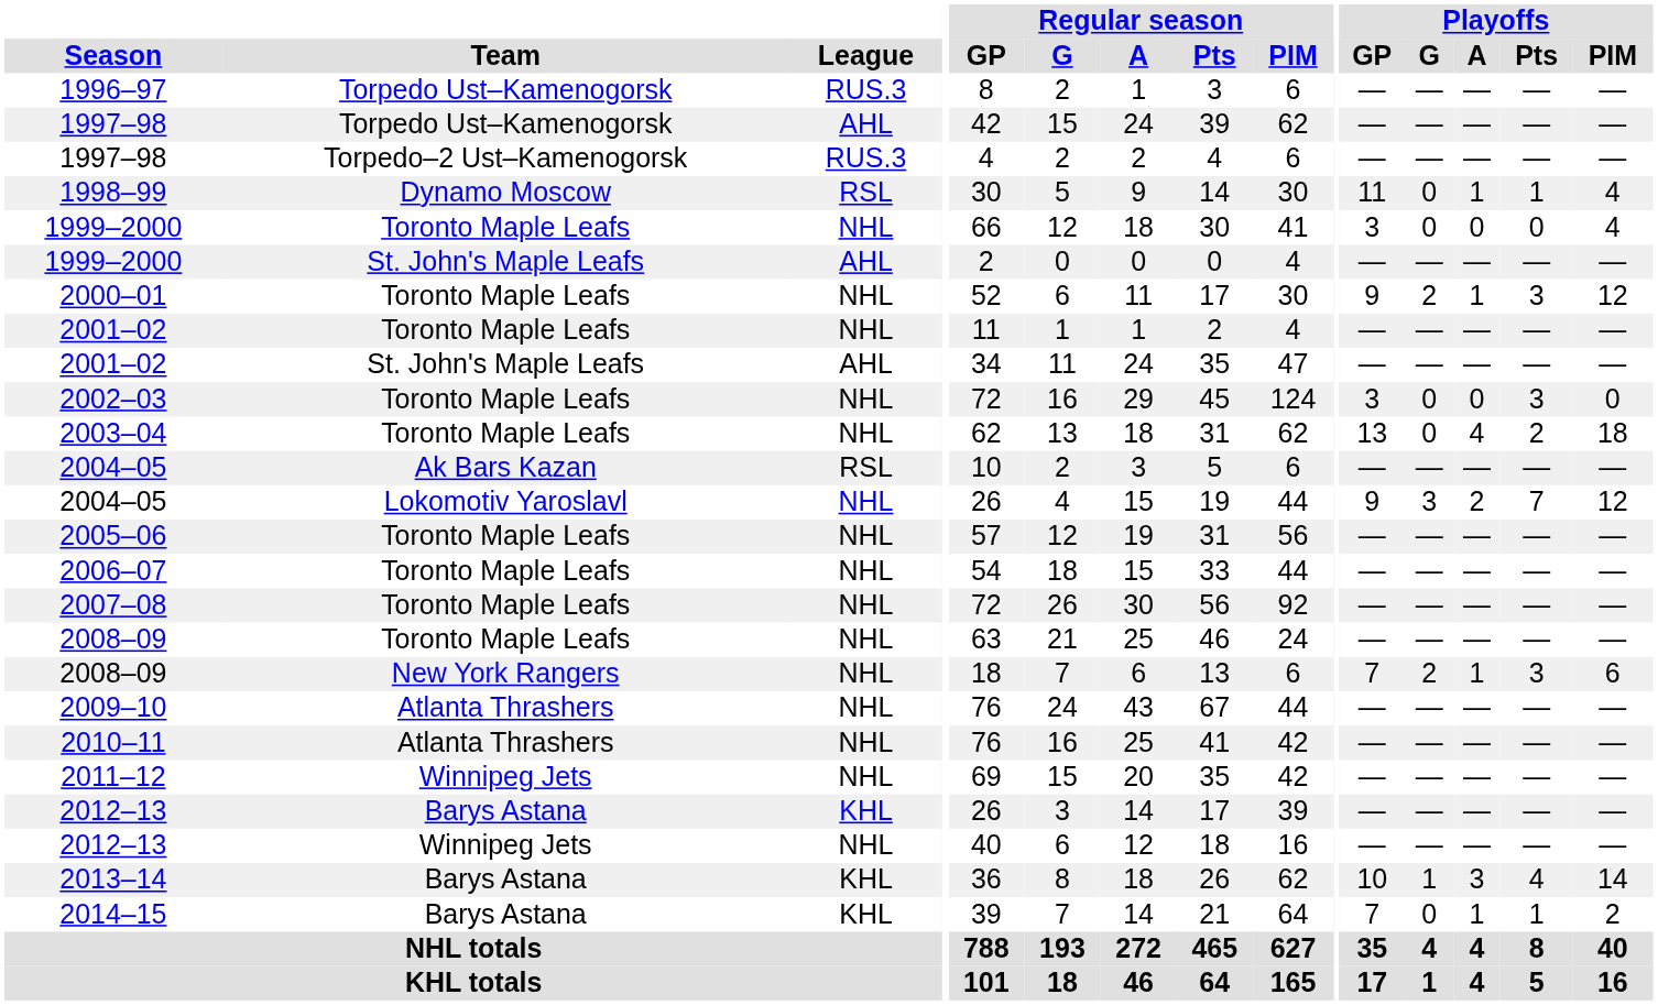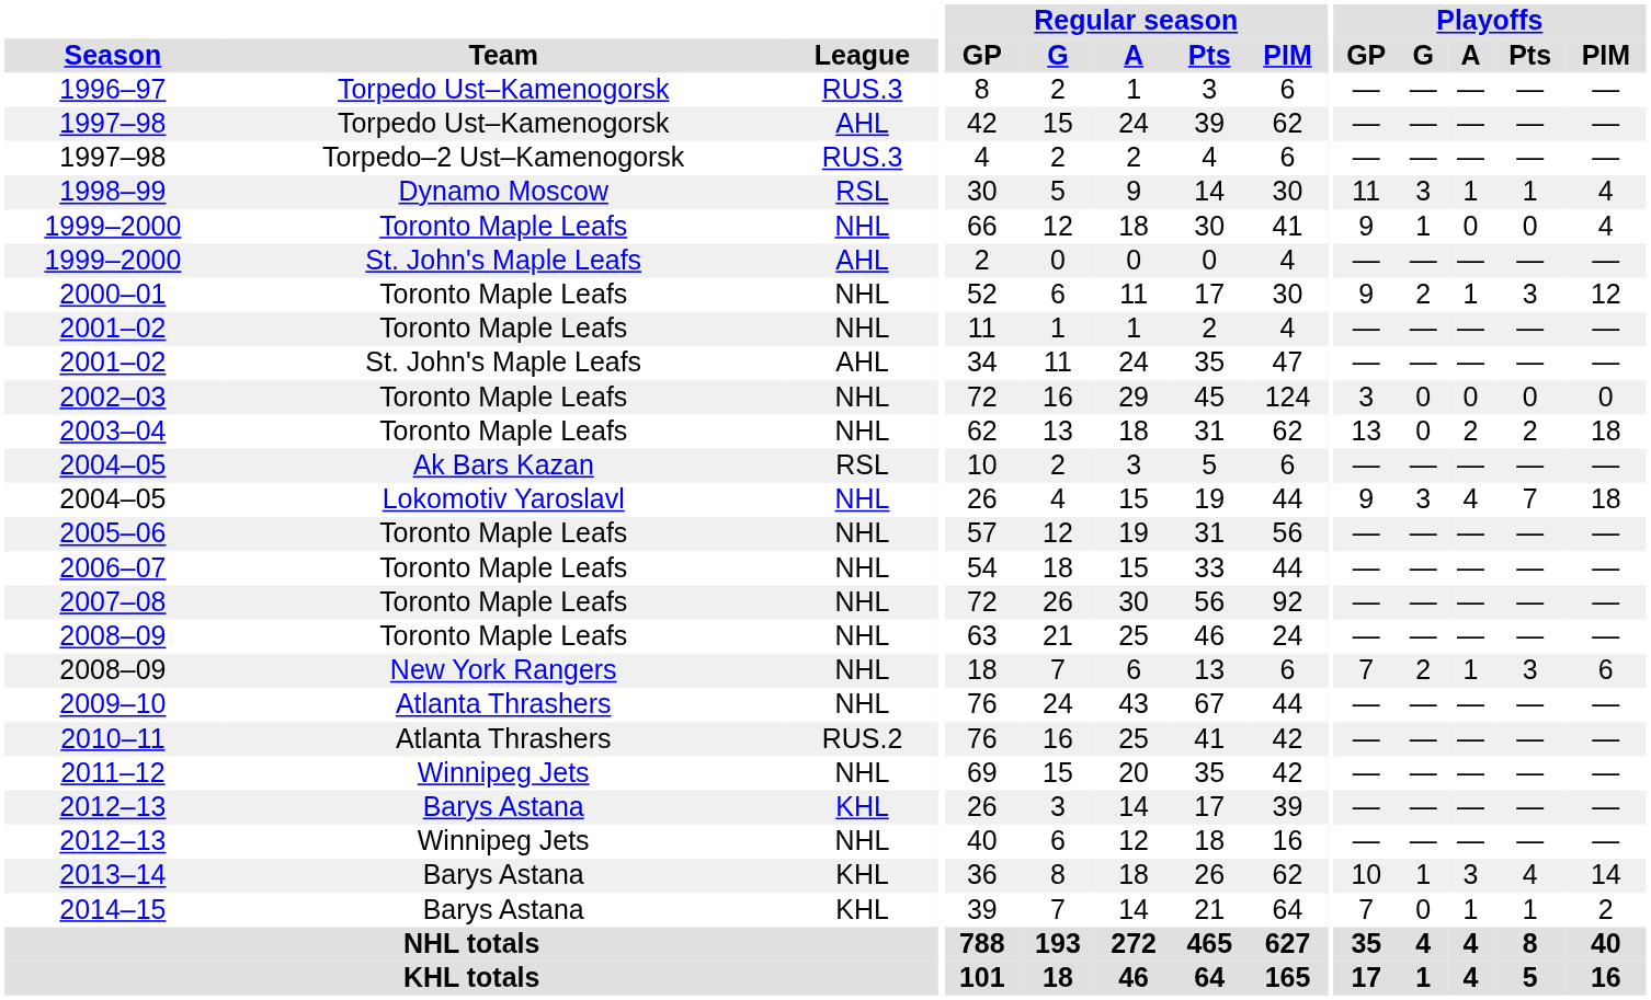1998–99 | Playoffs / G: 0 -> 3
1999–2000 / Toronto Maple Leafs | Playoffs / GP: 3 -> 9
1999–2000 / Toronto Maple Leafs | Playoffs / G: 0 -> 1
2002–03 | Playoffs / Pts: 3 -> 0
2003–04 | Playoffs / A: 4 -> 2
2004–05 / Lokomotiv Yaroslavl | Playoffs / A: 2 -> 4
2004–05 / Lokomotiv Yaroslavl | Playoffs / PIM: 12 -> 18
2010–11 | League: NHL -> RUS.2
